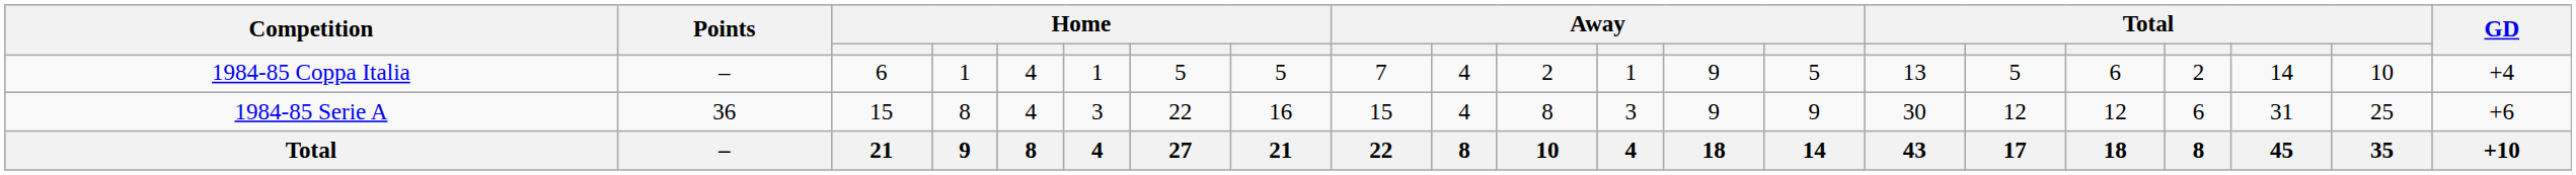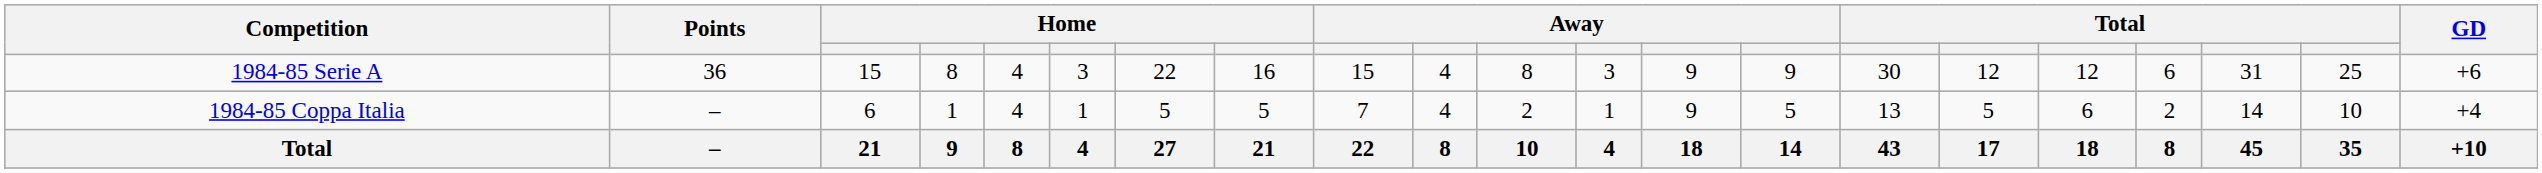rows swapped: 1984-85 Serie A <-> 1984-85 Coppa Italia
